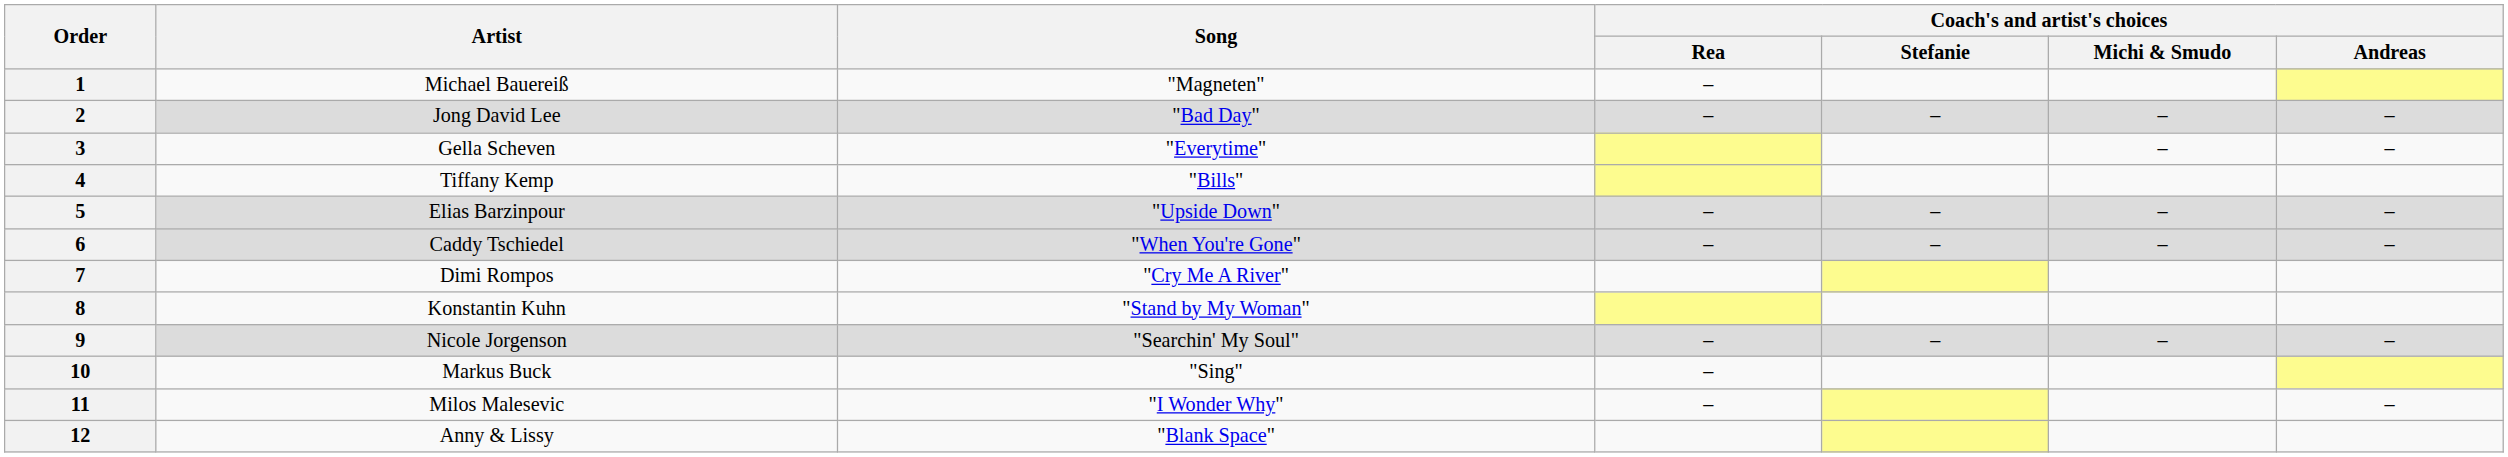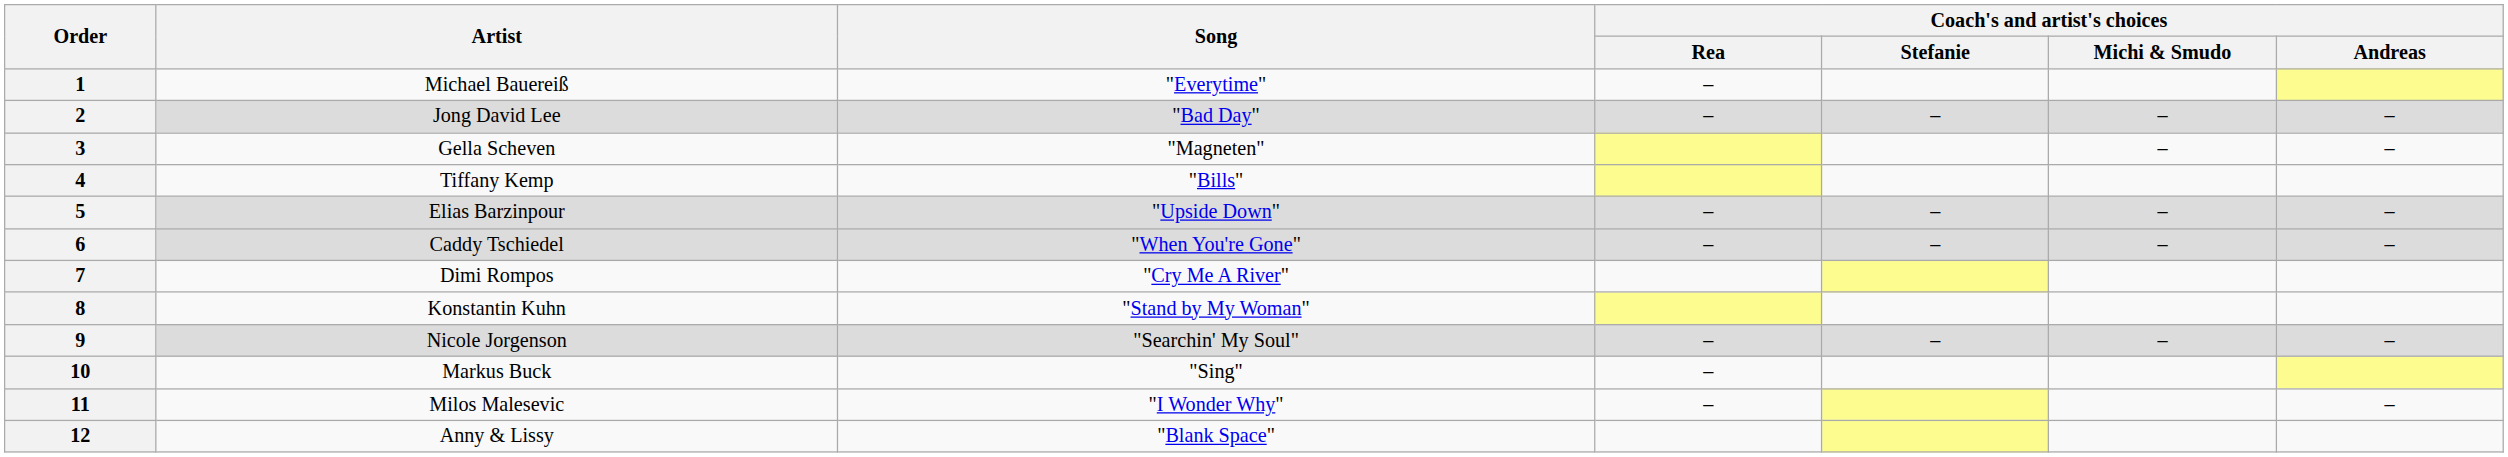1 | Song: "Magneten" -> "Everytime"
3 | Song: "Everytime" -> "Magneten"
